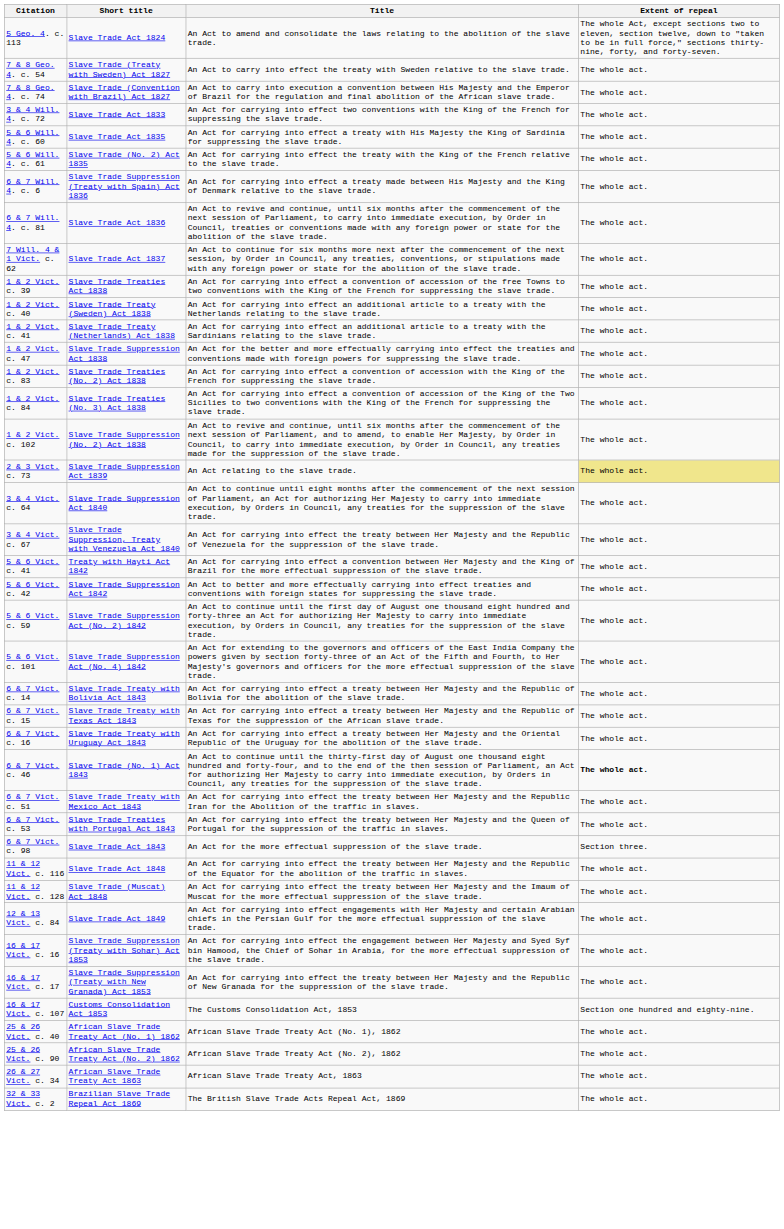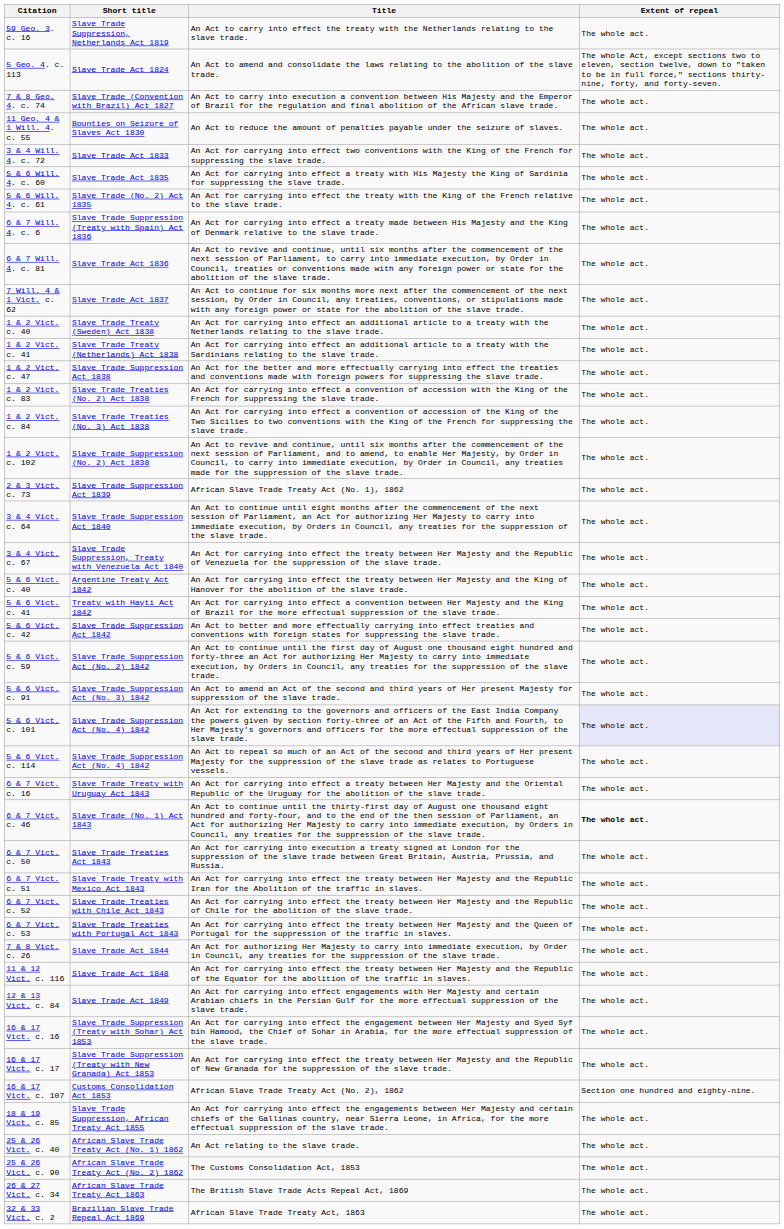+ row: 59 Geo. 3. c. 16 | Slave Trade Suppression, Netherlands Act 1819 | An Act to carry into effect the treaty with the Netherlands relating to the slave trade. | The whole act.
- row: 7 & 8 Geo. 4. c. 54 | Slave Trade (Treaty with Sweden) Act 1827 | An Act to carry into effect the treaty with Sweden relative to the slave trade. | The whole act.
+ row: 11 Geo. 4 & 1 Will. 4. c. 55 | Bounties on Seizure of Slaves Act 1830 | An Act to reduce the amount of penalties payable under the seizure of slaves. | The whole act.
- row: 1 & 2 Vict. c. 39 | Slave Trade Treaties Act 1838 | An Act for carrying into effect a convention of accession of the free Towns to two conventions with the King of the French for suppressing the slave trade. | The whole act.
2 & 3 Vict. c. 73 | Title: An Act relating to the slave trade. -> African Slave Trade Treaty Act (No. 1), 1862
2 & 3 Vict. c. 73 | Extent of repeal: khaki background -> no background
+ row: 5 & 6 Vict. c. 40 | Argentine Treaty Act 1842 | An Act for carrying into effect the treaty between Her Majesty and the King of Hanover for the abolition of the slave trade. | The whole act.
+ row: 5 & 6 Vict. c. 91 | Slave Trade Suppression Act (No. 3) 1842 | An Act to amend an Act of the second and third years of Her present Majesty for suppression of the slave trade. | The whole act.
5 & 6 Vict. c. 101 | Extent of repeal: no background -> lavender background
+ row: 5 & 6 Vict. c. 114 | Slave Trade Suppression Act (No. 4) 1842 | An Act to repeal so much of an Act of the second and third years of Her present Majesty for the suppression of the slave trade as relates to Portuguese vessels. | The whole act.
- row: 6 & 7 Vict. c. 14 | Slave Trade Treaty with Bolivia Act 1843 | An Act for carrying into effect a treaty between Her Majesty and the Republic of Bolivia for the abolition of the slave trade. | The whole act.
- row: 6 & 7 Vict. c. 15 | Slave Trade Treaty with Texas Act 1843 | An Act for carrying into effect a treaty between Her Majesty and the Republic of Texas for the suppression of the African slave trade. | The whole act.
+ row: 6 & 7 Vict. c. 50 | Slave Trade Treaties Act 1843 | An Act for carrying into execution a treaty signed at London for the suppression of the slave trade between Great Britain, Austria, Prussia, and Russia. | The whole act.
+ row: 6 & 7 Vict. c. 52 | Slave Trade Treaties with Chile Act 1843 | An Act for carrying into effect the treaty between Her Majesty and the Republic of Chile for the abolition of the slave trade. | The whole act.
- row: 6 & 7 Vict. c. 98 | Slave Trade Act 1843 | An Act for the more effectual suppression of the slave trade. | Section three.
+ row: 7 & 8 Vict. c. 26 | Slave Trade Act 1844 | An Act for authorizing Her Majesty to carry into immediate execution, by Order in Council, any treaties for the suppression of the slave trade. | The whole act.
- row: 11 & 12 Vict. c. 128 | Slave Trade (Muscat) Act 1848 | An Act for carrying into effect the treaty between Her Majesty and the Imaum of Muscat for the more effectual suppression of the slave trade. | The whole act.
16 & 17 Vict. c. 107 | Title: The Customs Consolidation Act, 1853 -> African Slave Trade Treaty Act (No. 2), 1862
+ row: 18 & 19 Vict. c. 85 | Slave Trade Suppression, African Treaty Act 1855 | An Act for carrying into effect the engagements between Her Majesty and certain chiefs of the Gallinas country, near Sierra Leone, in Africa, for the more effectual suppression of the slave trade. | The whole act.
25 & 26 Vict. c. 40 | Title: African Slave Trade Treaty Act (No. 1), 1862 -> An Act relating to the slave trade.
25 & 26 Vict. c. 90 | Title: African Slave Trade Treaty Act (No. 2), 1862 -> The Customs Consolidation Act, 1853
26 & 27 Vict. c. 34 | Title: African Slave Trade Treaty Act, 1863 -> The British Slave Trade Acts Repeal Act, 1869
32 & 33 Vict. c. 2 | Title: The British Slave Trade Acts Repeal Act, 1869 -> African Slave Trade Treaty Act, 1863
